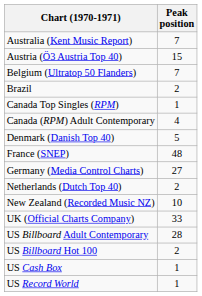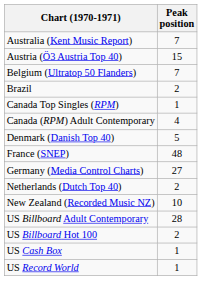- row: UK (Official Charts Company) | 33
